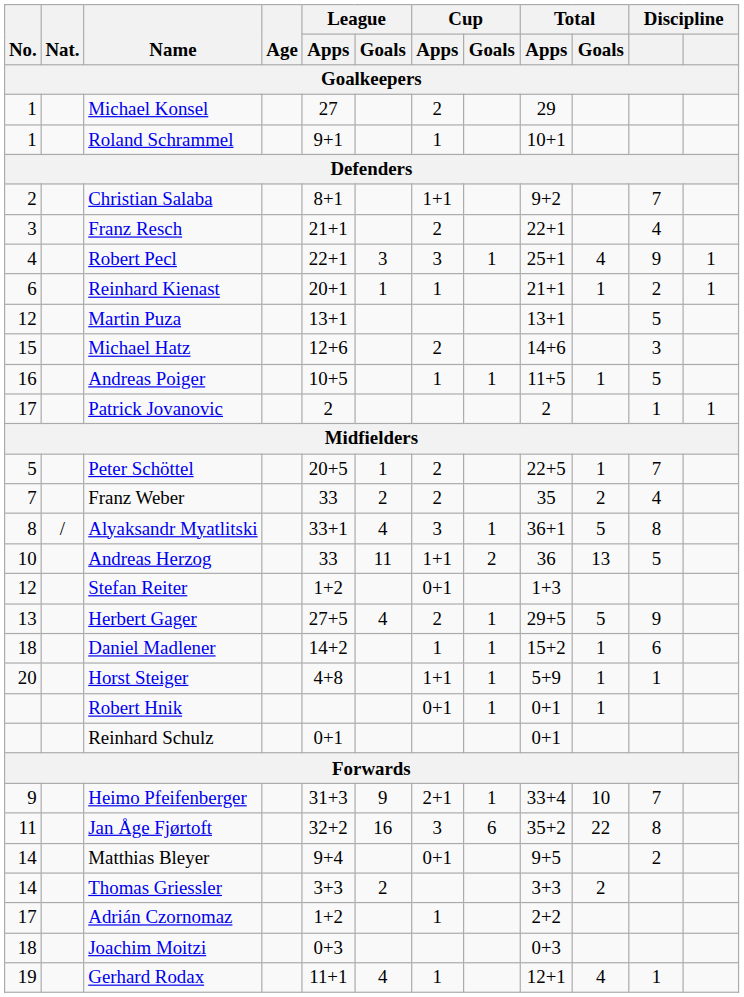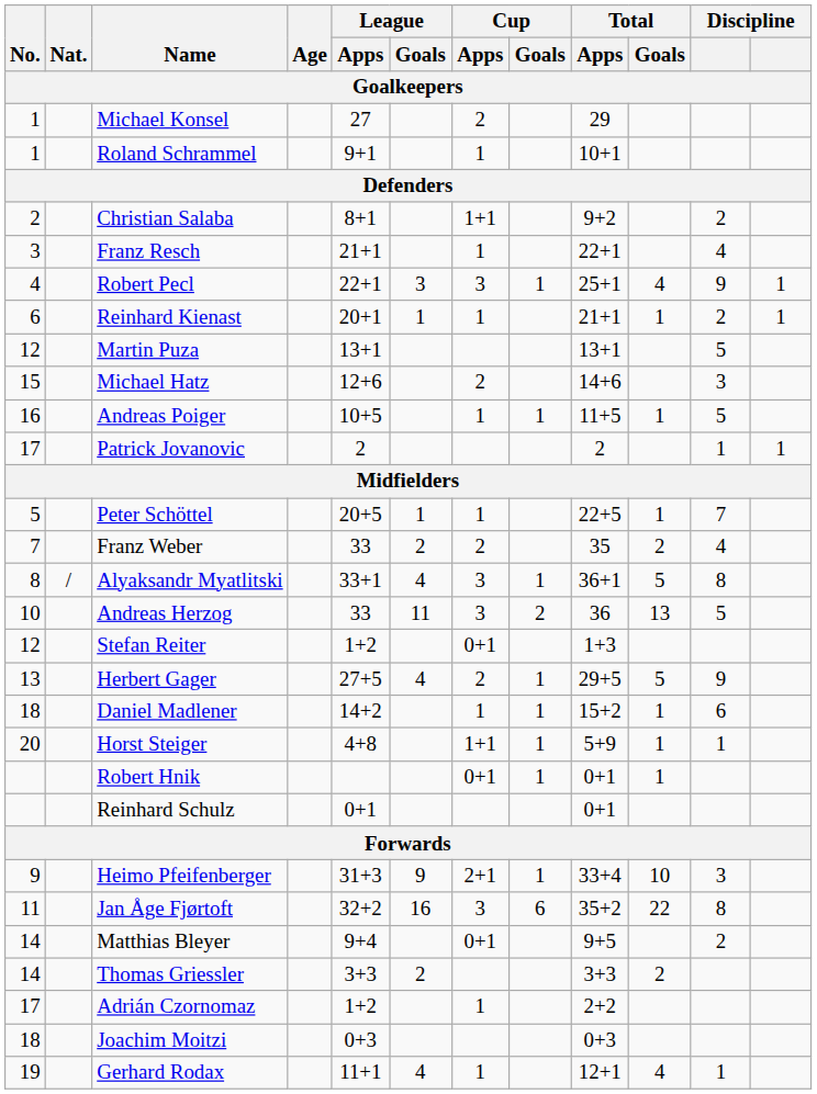Christian Salaba | column 11: 7 -> 2
Franz Resch | Cup / Apps: 2 -> 1
Peter Schöttel | Cup / Apps: 2 -> 1
Andreas Herzog | Cup / Apps: 1+1 -> 3
Heimo Pfeifenberger | column 11: 7 -> 3
